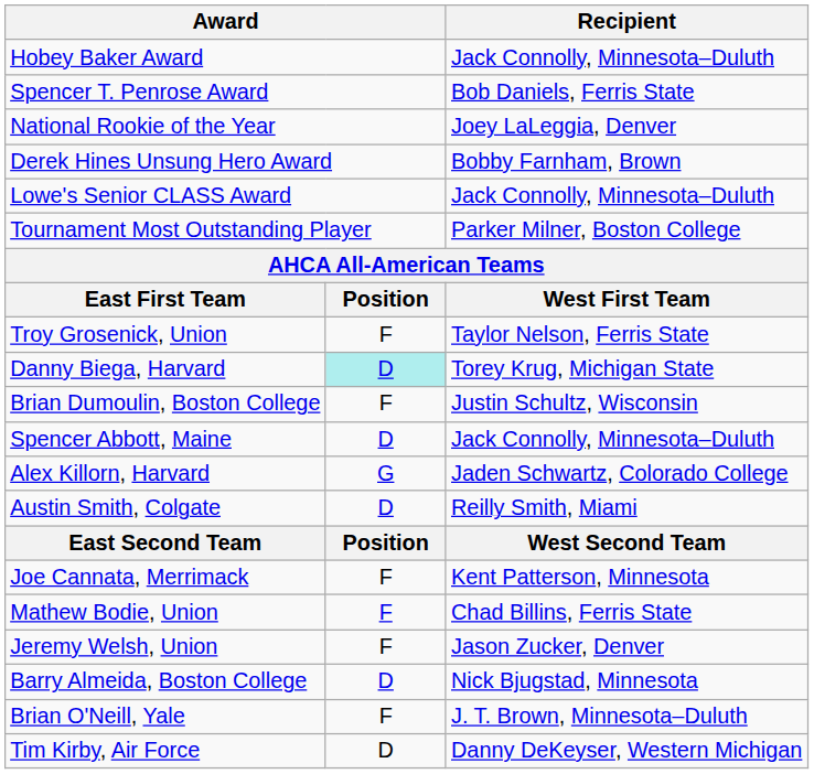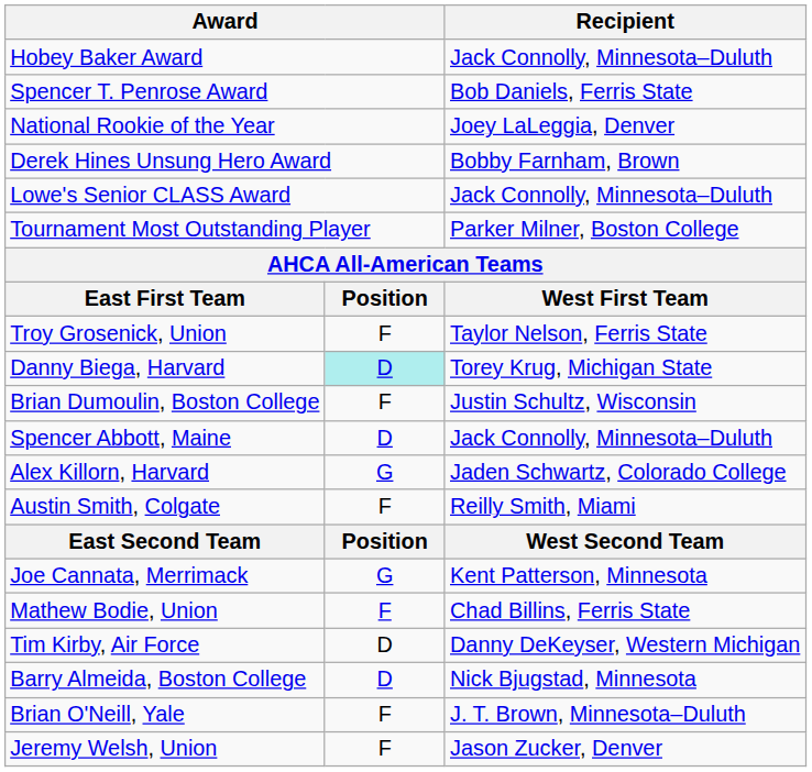Austin Smith, Colgate | column 2: D -> F
Joe Cannata, Merrimack | column 2: F -> G
rows swapped: Tim Kirby, Air Force <-> Jeremy Welsh, Union
